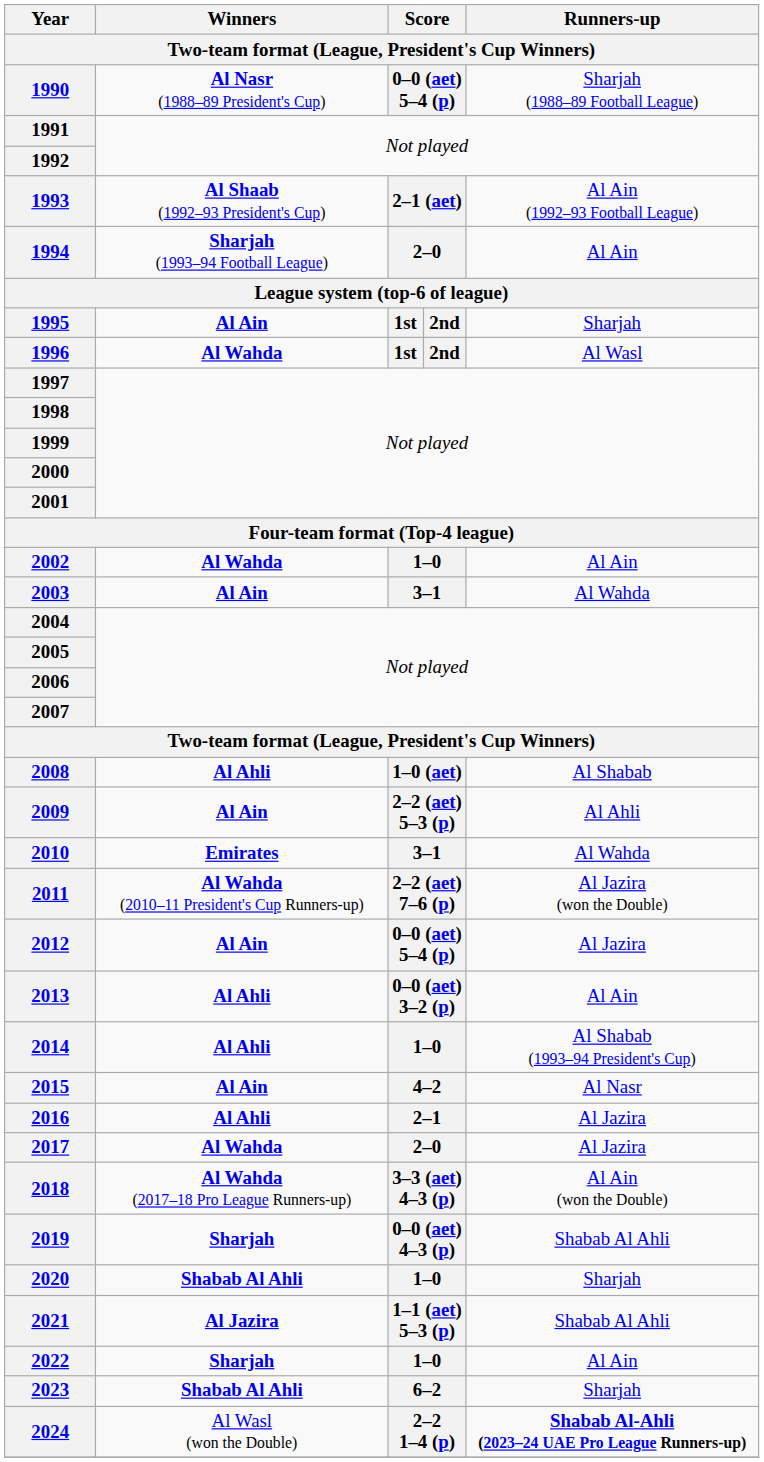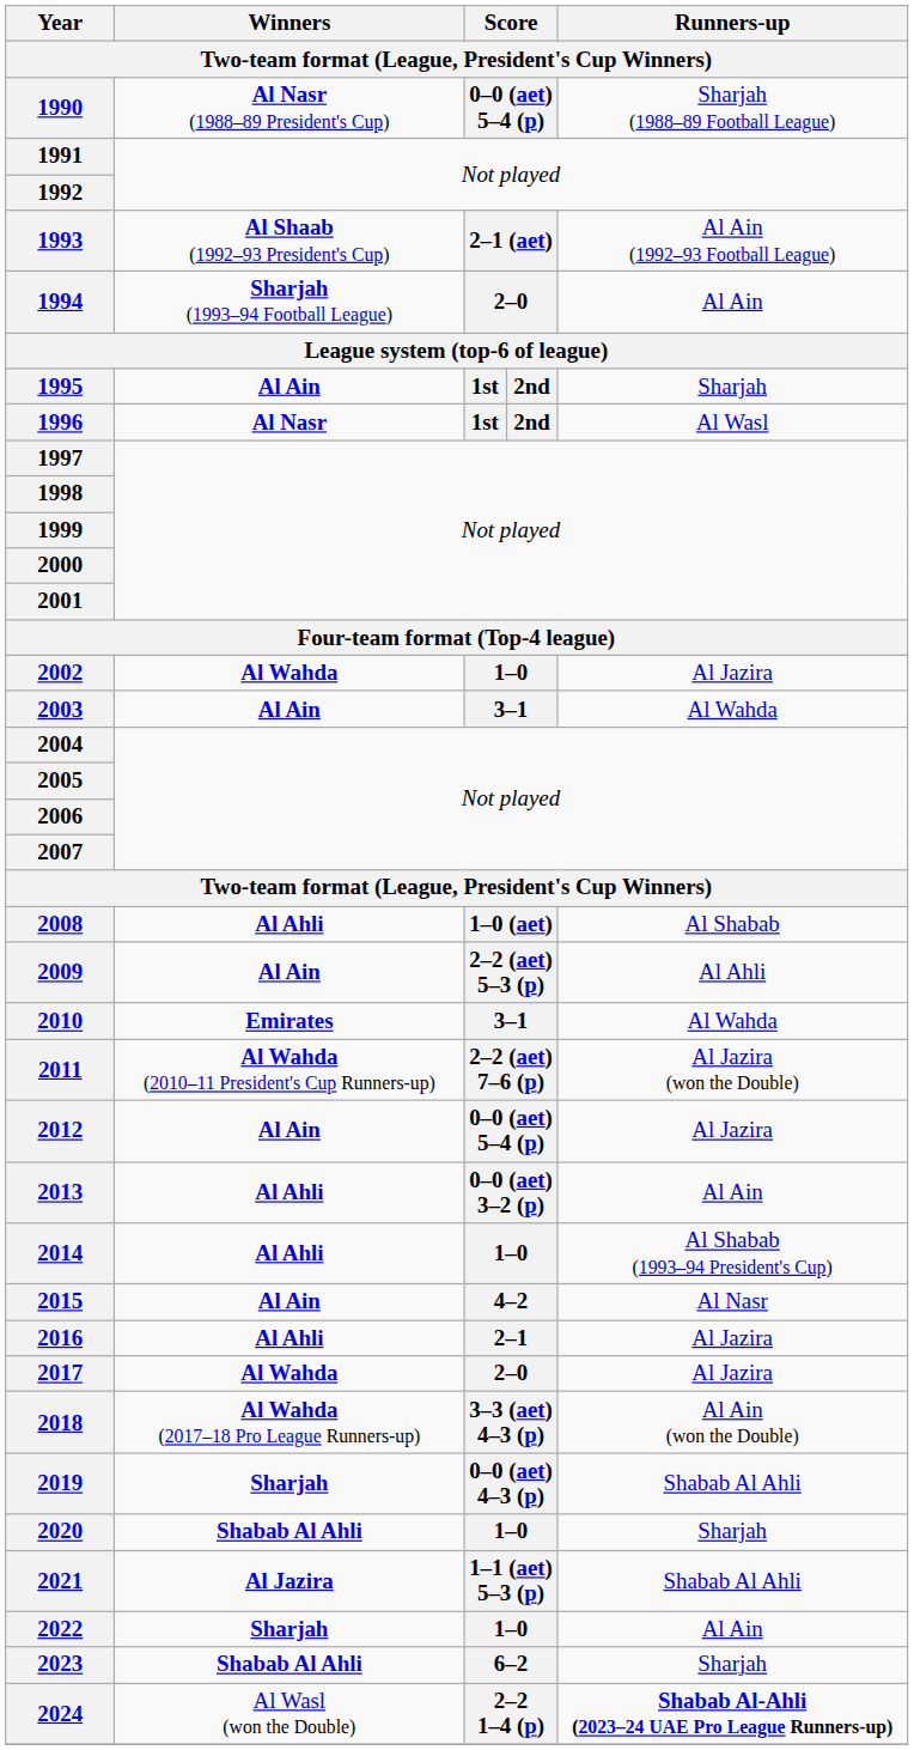1996 | Winners: Al Wahda -> Al Nasr
2002 | Runners-up: Al Ain -> Al Jazira
